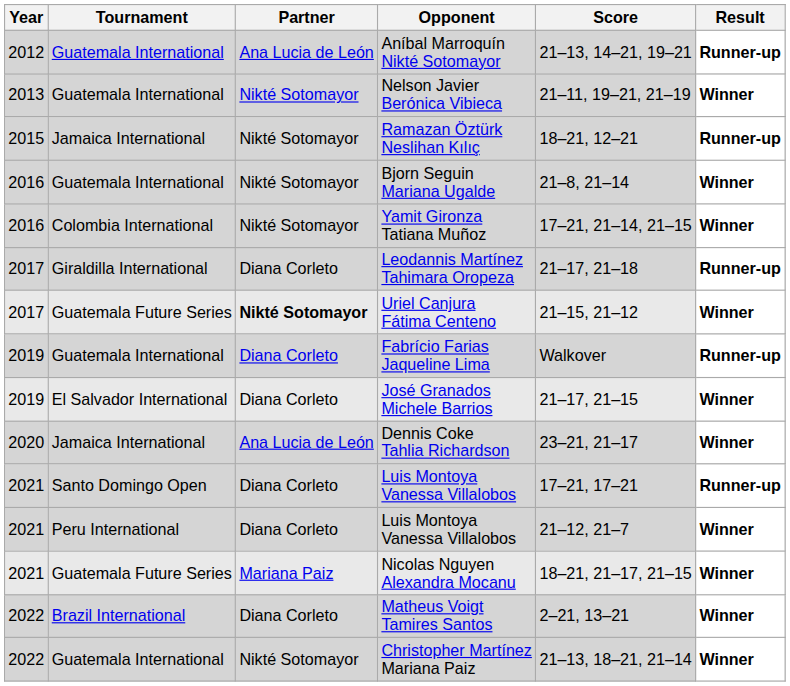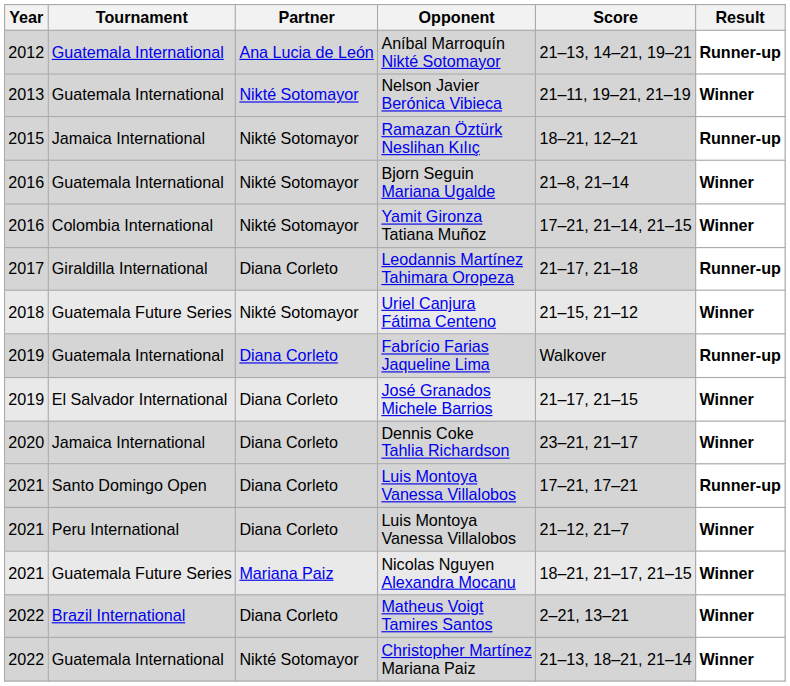Uriel Canjura Fátima Centeno | Year: 2017 -> 2018
Uriel Canjura Fátima Centeno | Partner: bold -> normal
Dennis Coke Tahlia Richardson | Partner: Ana Lucia de León -> Diana Corleto
